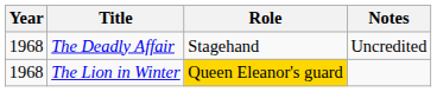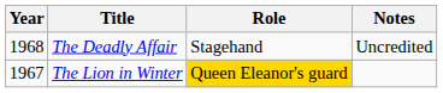The Lion in Winter | Year: 1968 -> 1967
